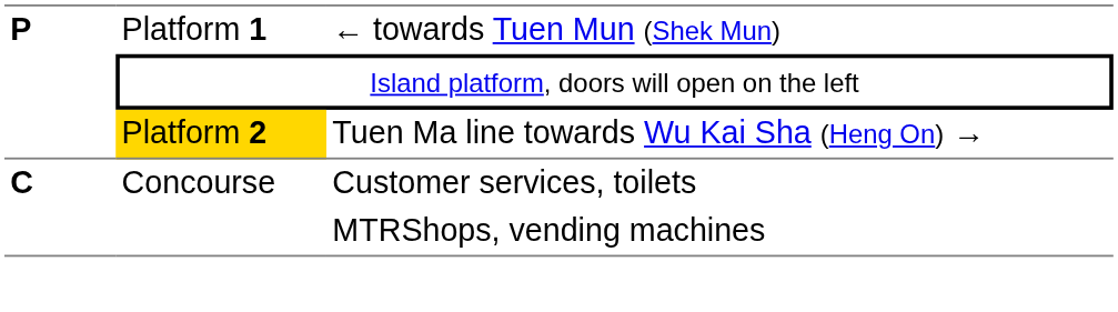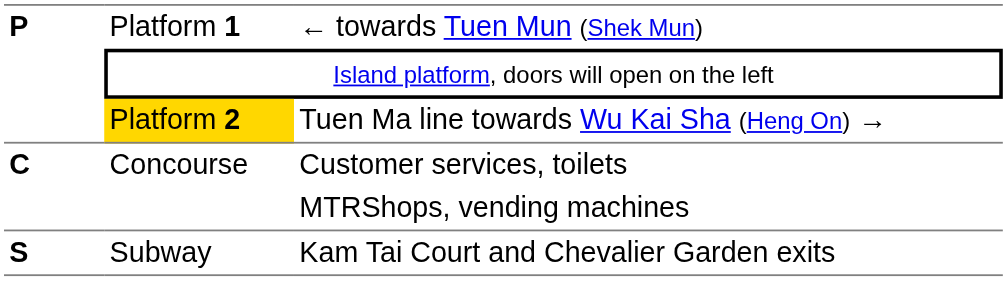+ row: S | Subway | Kam Tai Court and Chevalier Garden exits
